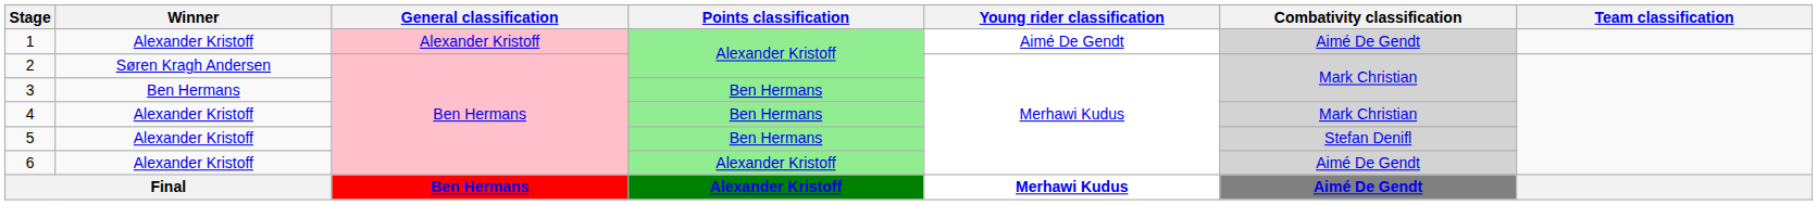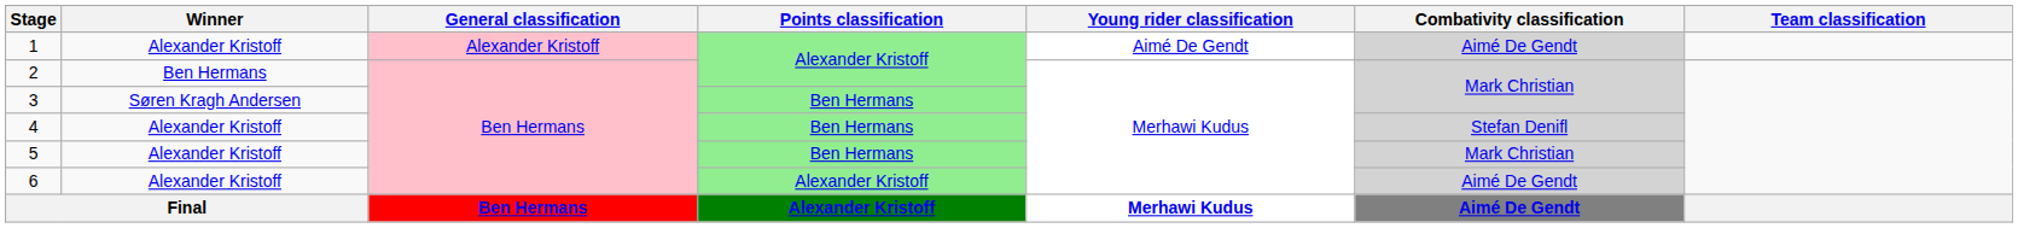2 | Winner: Søren Kragh Andersen -> Ben Hermans
3 | Winner: Ben Hermans -> Søren Kragh Andersen
4 | Combativity classification: Mark Christian -> Stefan Denifl
5 | Combativity classification: Stefan Denifl -> Mark Christian
